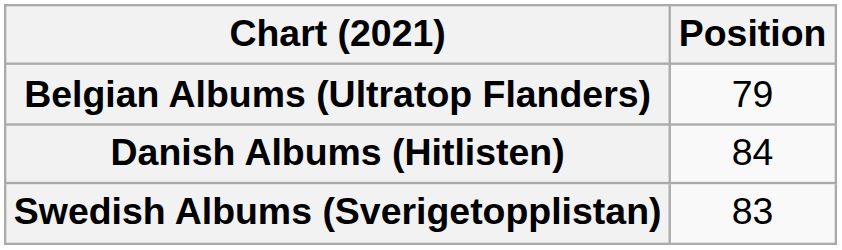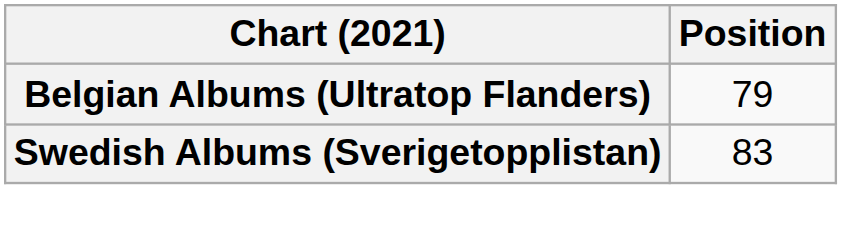- row: Danish Albums (Hitlisten) | 84
